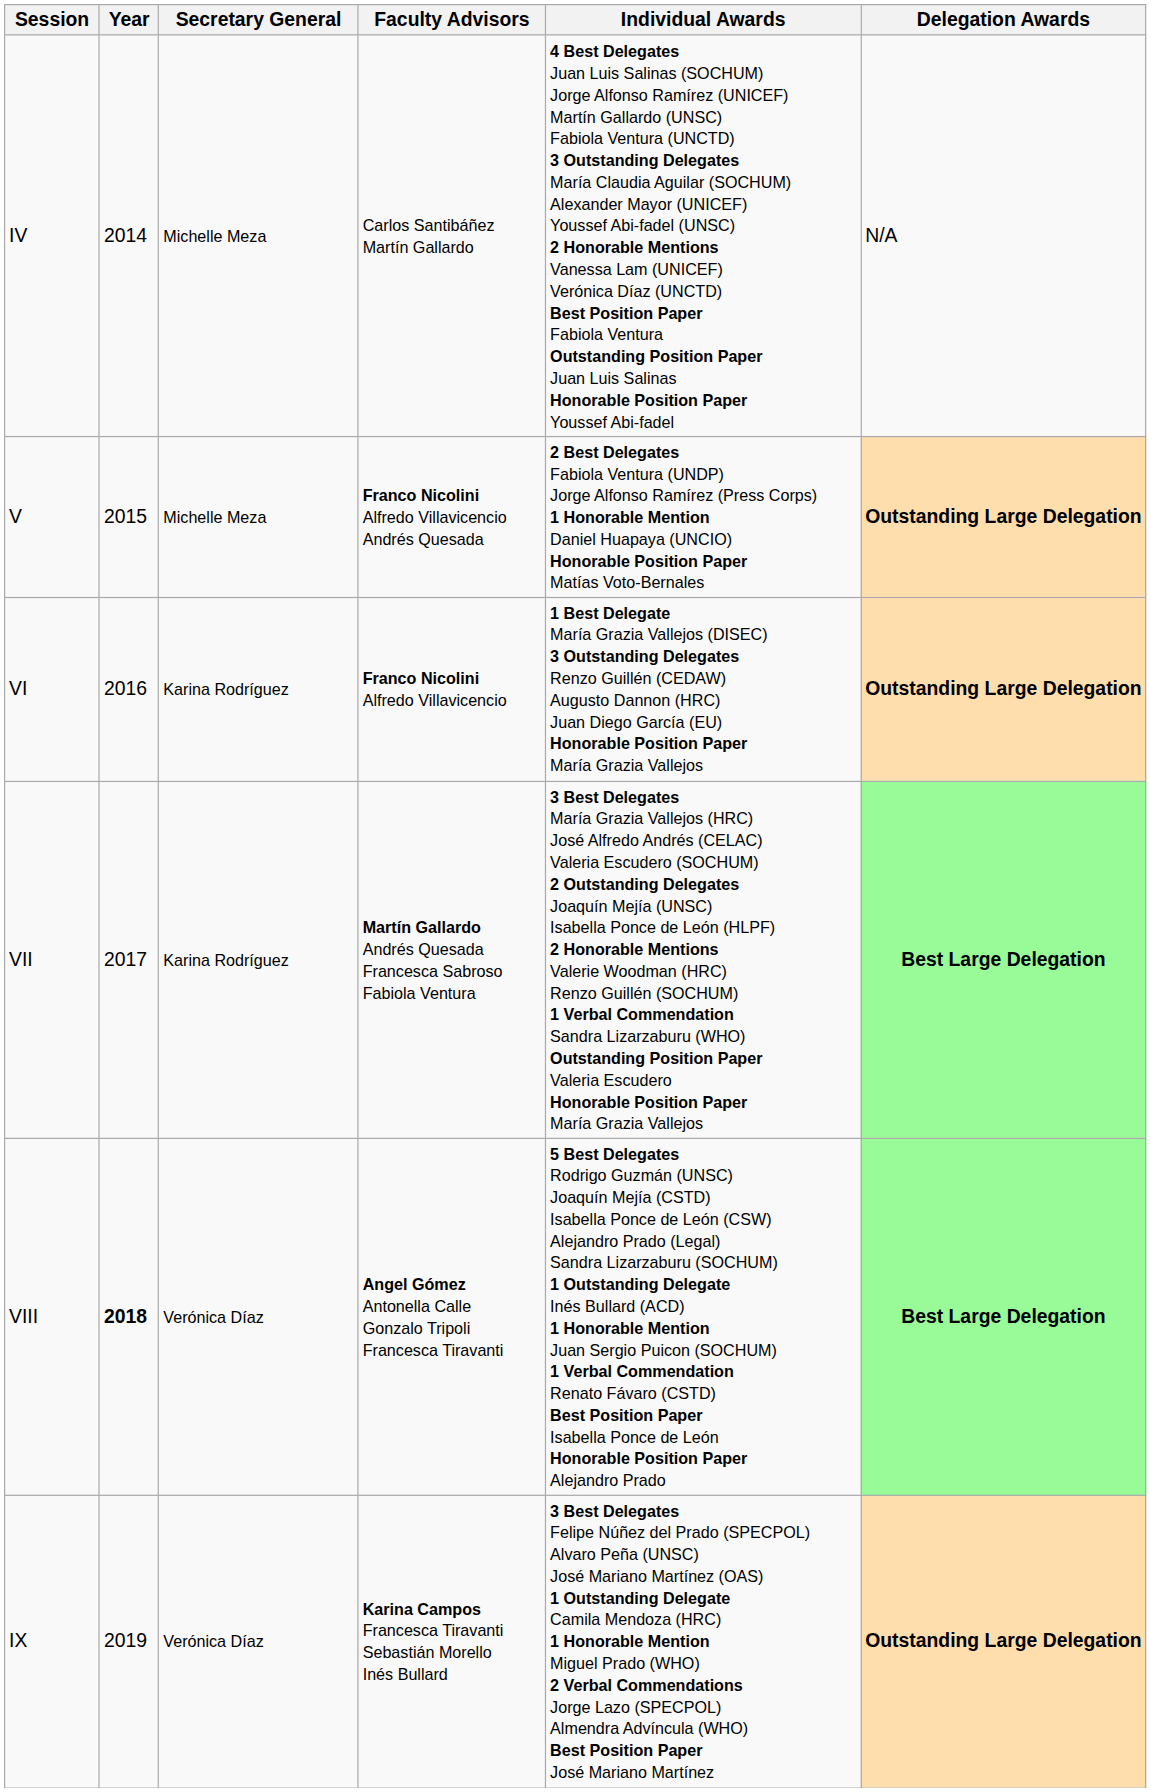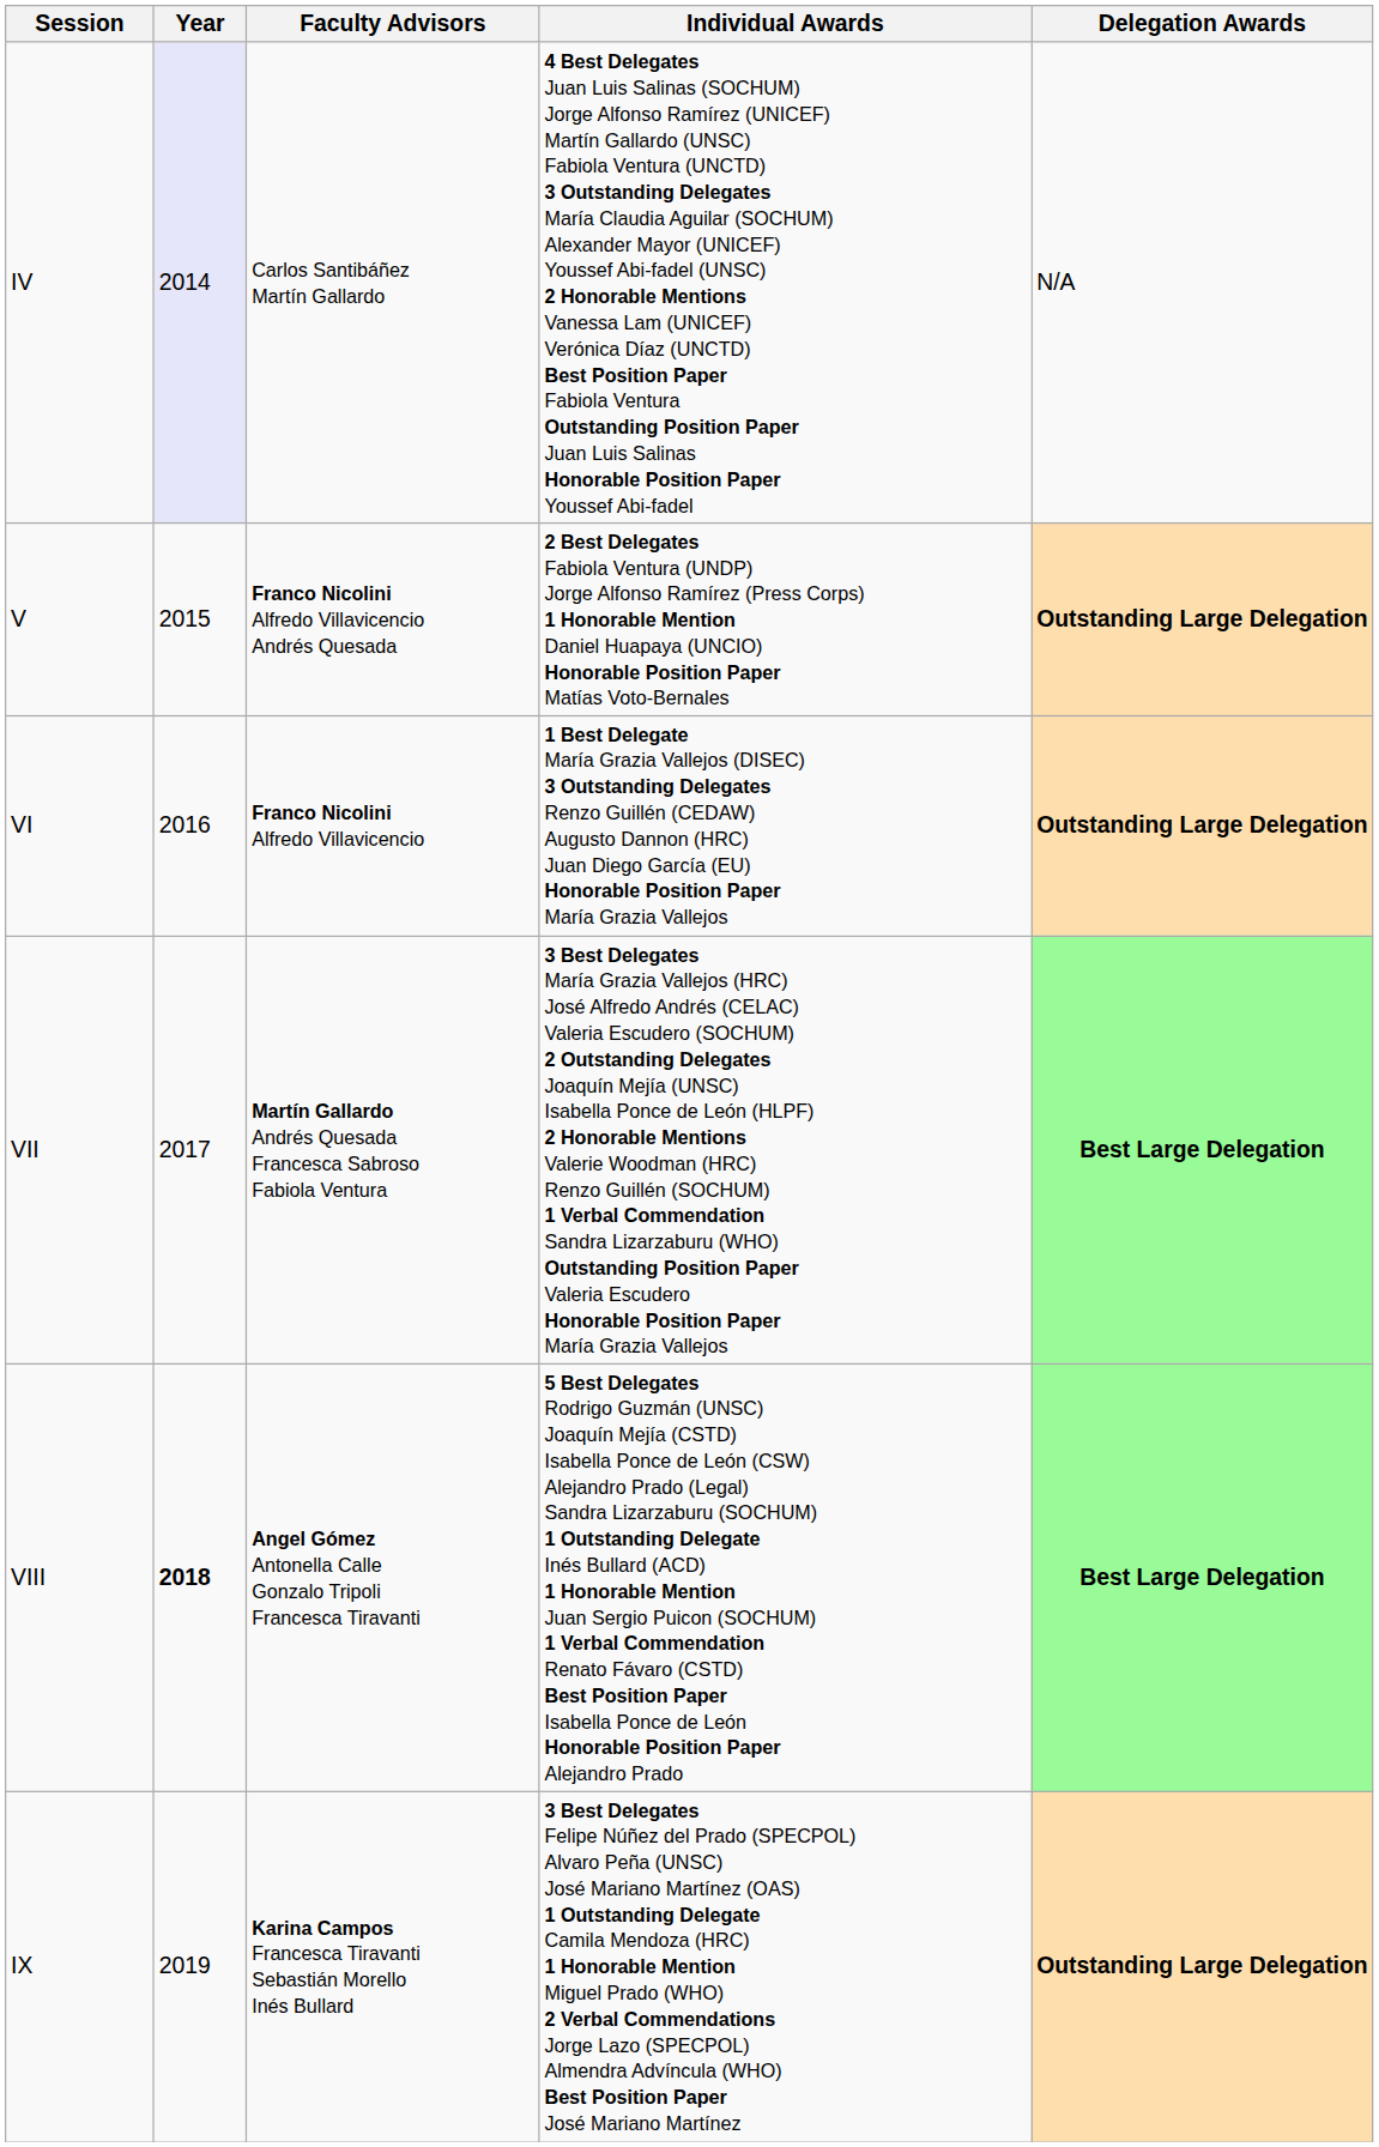- column: Secretary General | Michelle Meza | Michelle Meza | Karina Rodríguez | Karina Rodríguez | Verónica Díaz | Verónica Díaz
IV | Year: no background -> lavender background
